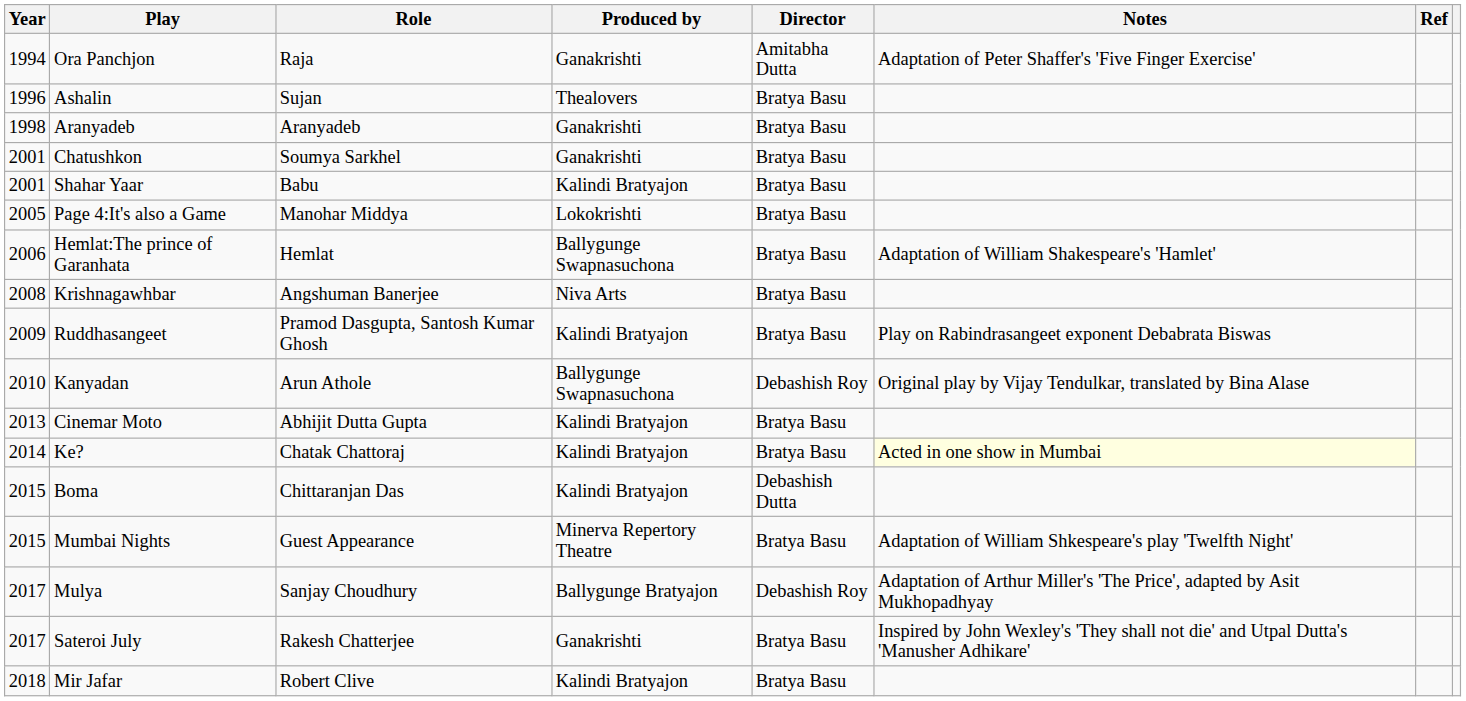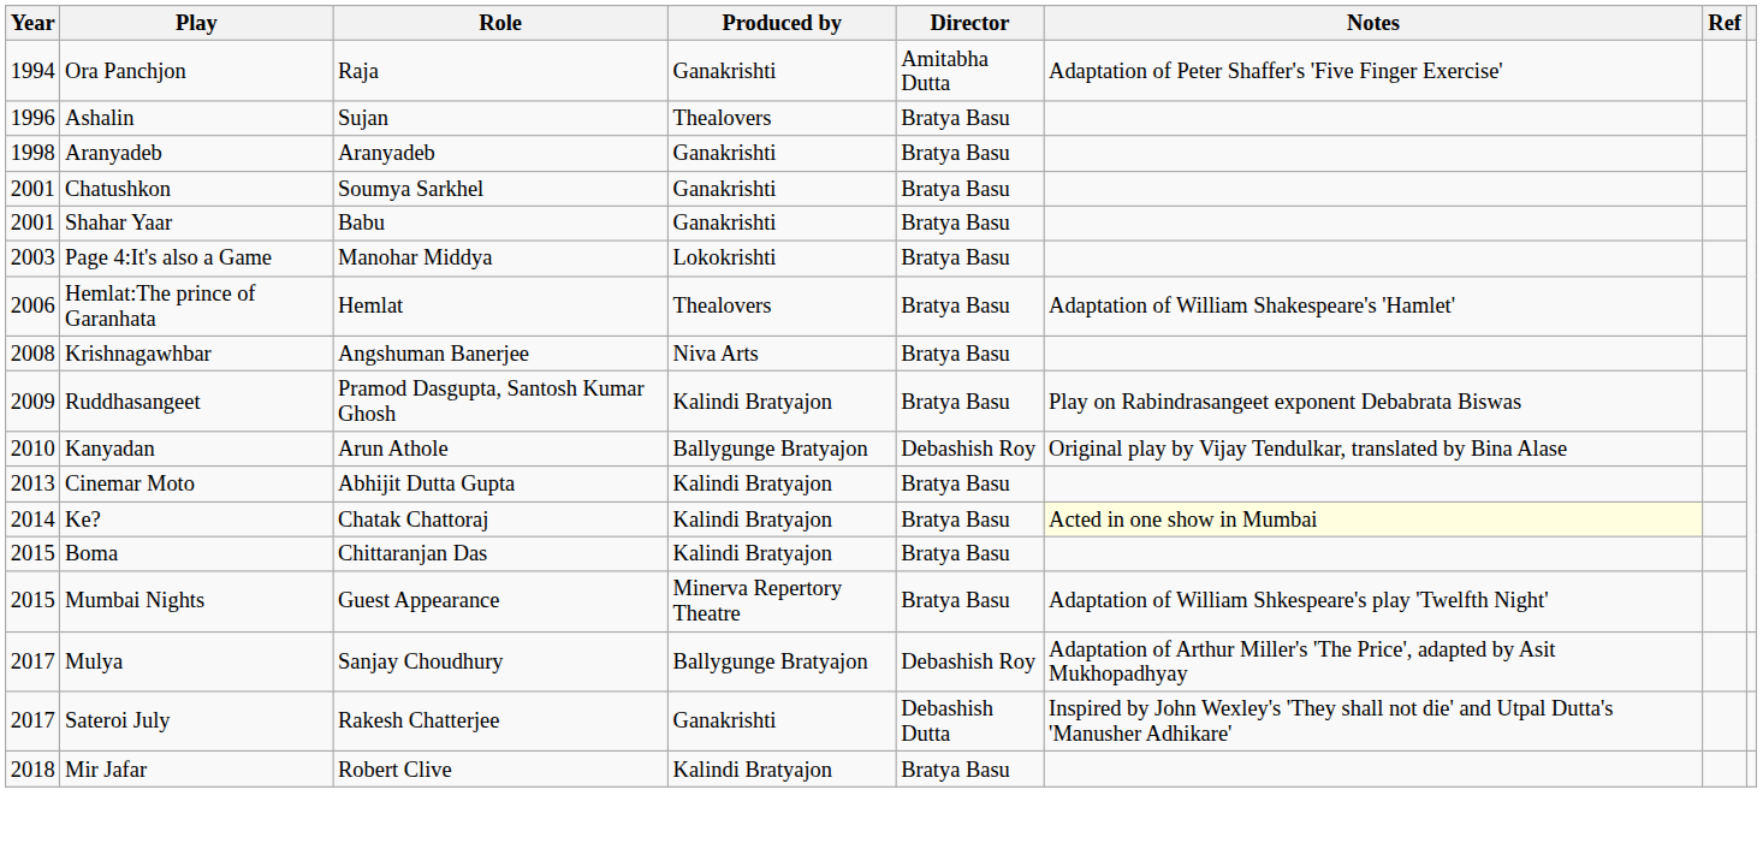Shahar Yaar | Produced by: Kalindi Bratyajon -> Ganakrishti
Page 4:It's also a Game | Year: 2005 -> 2003
Hemlat:The prince of Garanhata | Produced by: Ballygunge Swapnasuchona -> Thealovers
Kanyadan | Produced by: Ballygunge Swapnasuchona -> Ballygunge Bratyajon
Boma | Director: Debashish Dutta -> Bratya Basu
Sateroi July | Director: Bratya Basu -> Debashish Dutta
